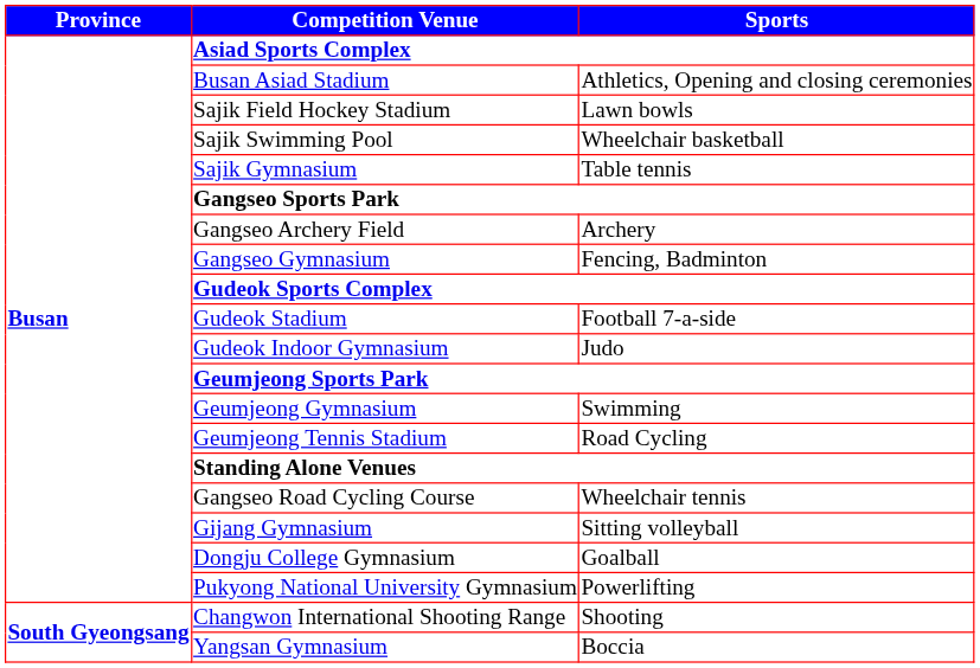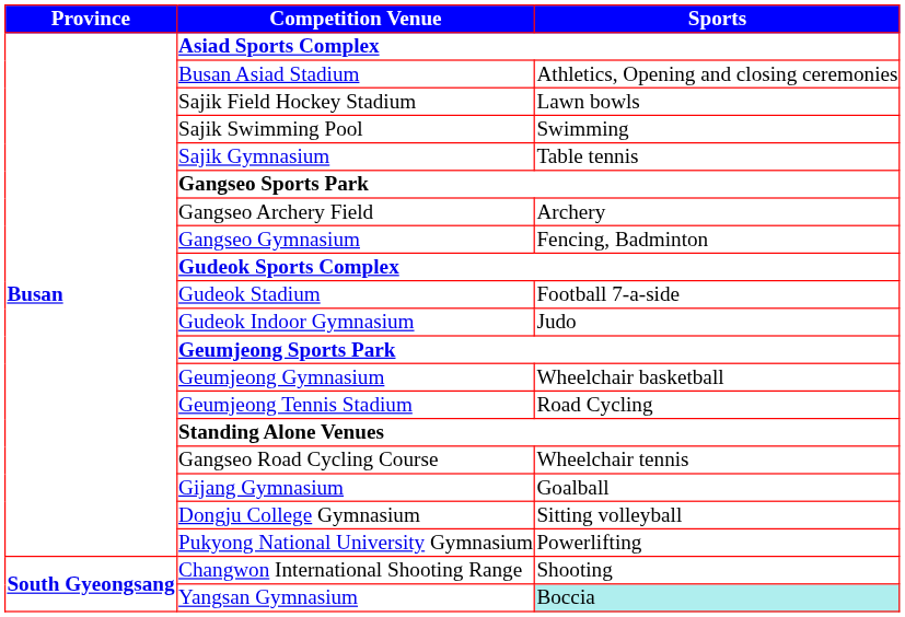Sajik Swimming Pool | column 3: Wheelchair basketball -> Swimming
Geumjeong Gymnasium | column 3: Swimming -> Wheelchair basketball
Gijang Gymnasium | column 3: Sitting volleyball -> Goalball
Dongju College Gymnasium | column 3: Goalball -> Sitting volleyball
Yangsan Gymnasium | column 3: no background -> paleturquoise background
